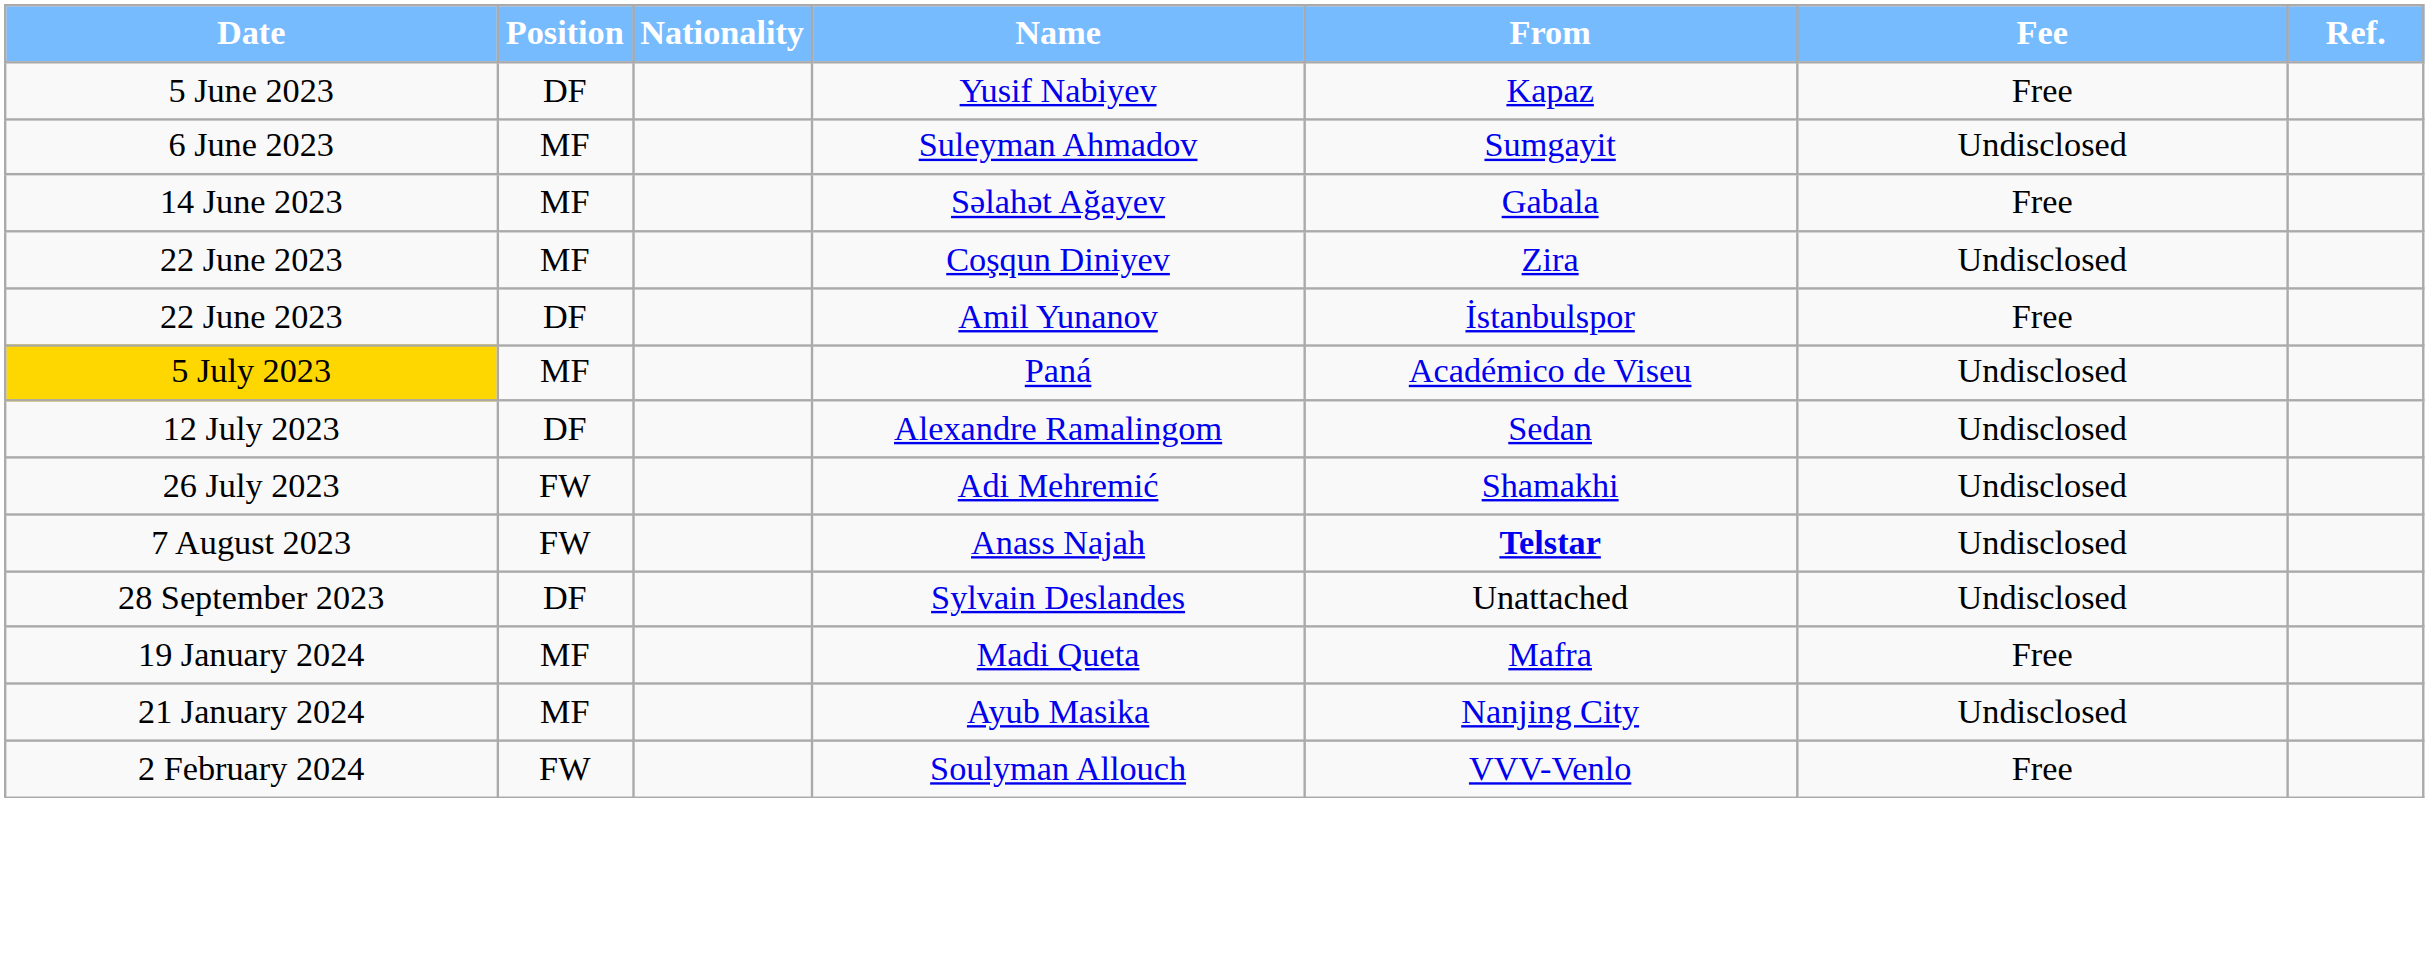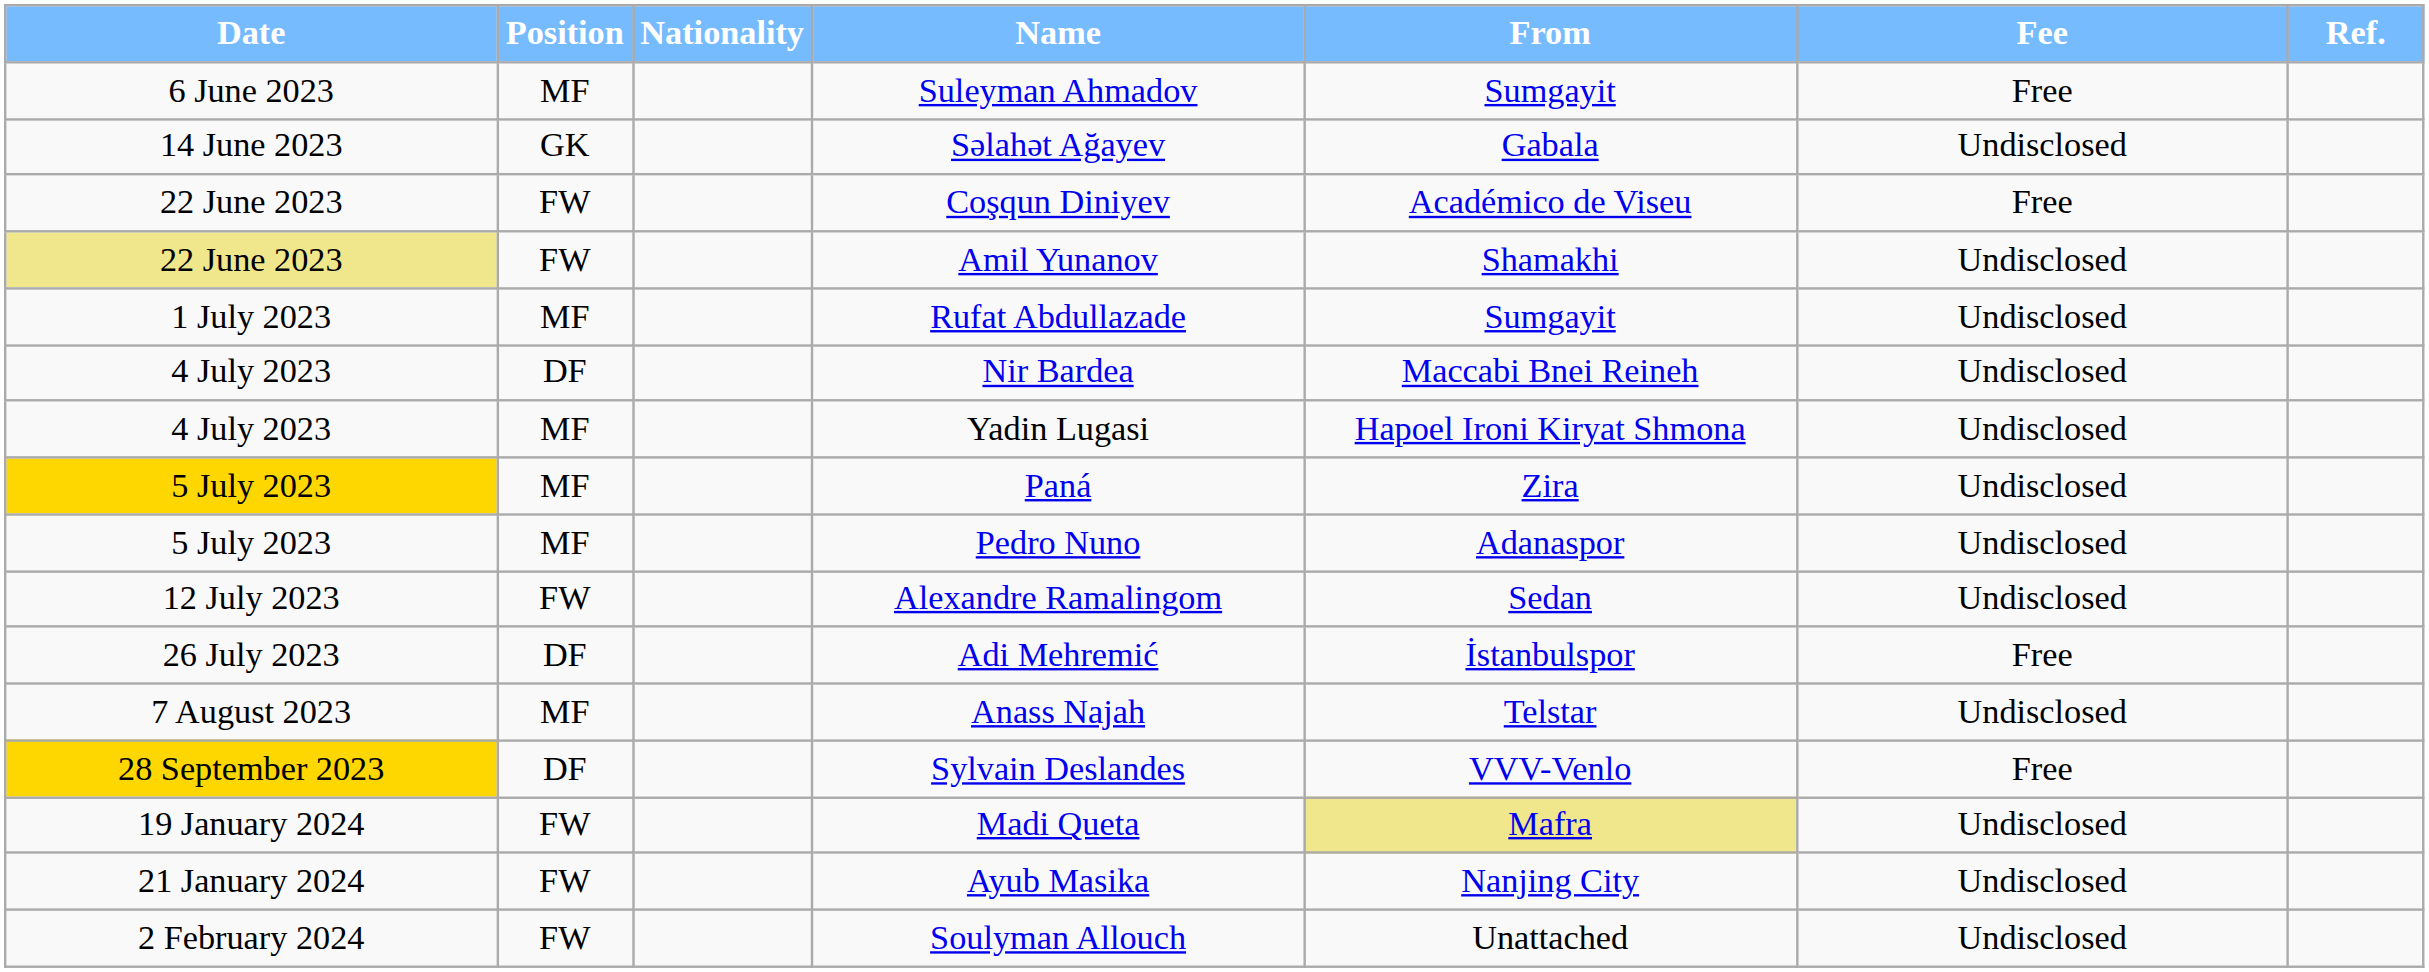- row: 5 June 2023 | DF | Yusif Nabiyev | Kapaz | Free
Suleyman Ahmadov | Fee: Undisclosed -> Free
Səlahət Ağayev | Position: MF -> GK
Səlahət Ağayev | Fee: Free -> Undisclosed
Coşqun Diniyev | Position: MF -> FW
Coşqun Diniyev | From: Zira -> Académico de Viseu
Coşqun Diniyev | Fee: Undisclosed -> Free
Amil Yunanov | Date: no background -> khaki background
Amil Yunanov | Position: DF -> FW
Amil Yunanov | From: İstanbulspor -> Shamakhi
Amil Yunanov | Fee: Free -> Undisclosed
+ row: 1 July 2023 | MF | Rufat Abdullazade | Sumgayit | Undisclosed
+ row: 4 July 2023 | DF | Nir Bardea | Maccabi Bnei Reineh | Undisclosed
+ row: 4 July 2023 | MF | Yadin Lugasi | Hapoel Ironi Kiryat Shmona | Undisclosed
Paná | From: Académico de Viseu -> Zira
+ row: 5 July 2023 | MF | Pedro Nuno | Adanaspor | Undisclosed
Alexandre Ramalingom | Position: DF -> FW
Adi Mehremić | Position: FW -> DF
Adi Mehremić | From: Shamakhi -> İstanbulspor
Adi Mehremić | Fee: Undisclosed -> Free
Anass Najah | Position: FW -> MF
Anass Najah | From: bold -> normal
Sylvain Deslandes | Date: no background -> gold background
Sylvain Deslandes | From: Unattached -> VVV-Venlo
Sylvain Deslandes | Fee: Undisclosed -> Free
Madi Queta | Position: MF -> FW
Madi Queta | From: no background -> khaki background
Madi Queta | Fee: Free -> Undisclosed
Ayub Masika | Position: MF -> FW
Soulyman Allouch | From: VVV-Venlo -> Unattached
Soulyman Allouch | Fee: Free -> Undisclosed
